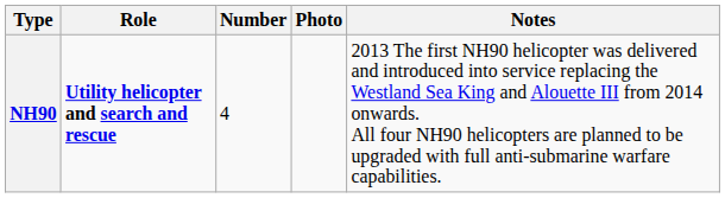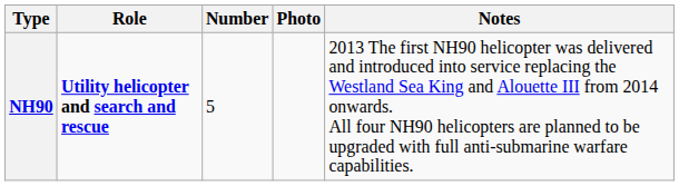NH90 | Number: 4 -> 5
